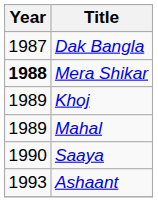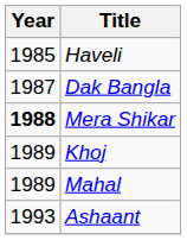+ row: 1985 | Haveli
- row: 1990 | Saaya
